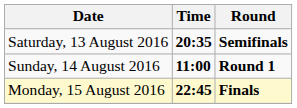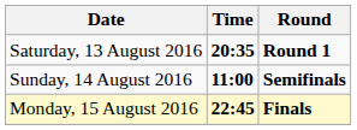Saturday, 13 August 2016 | Round: Semifinals -> Round 1
Sunday, 14 August 2016 | Round: Round 1 -> Semifinals
